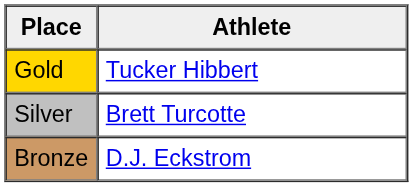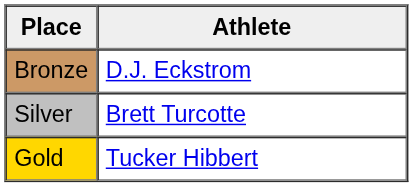rows swapped: Gold <-> Bronze
